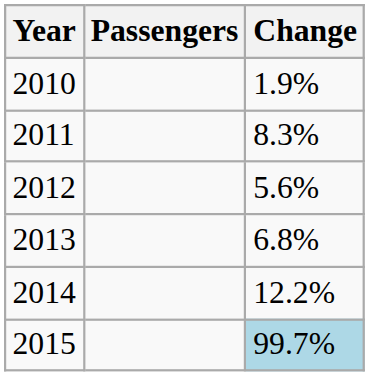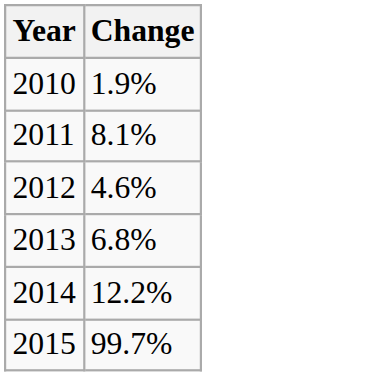- column: Passengers
2011 | Change: 8.3% -> 8.1%
2012 | Change: 5.6% -> 4.6%
2015 | Change: lightblue background -> no background
